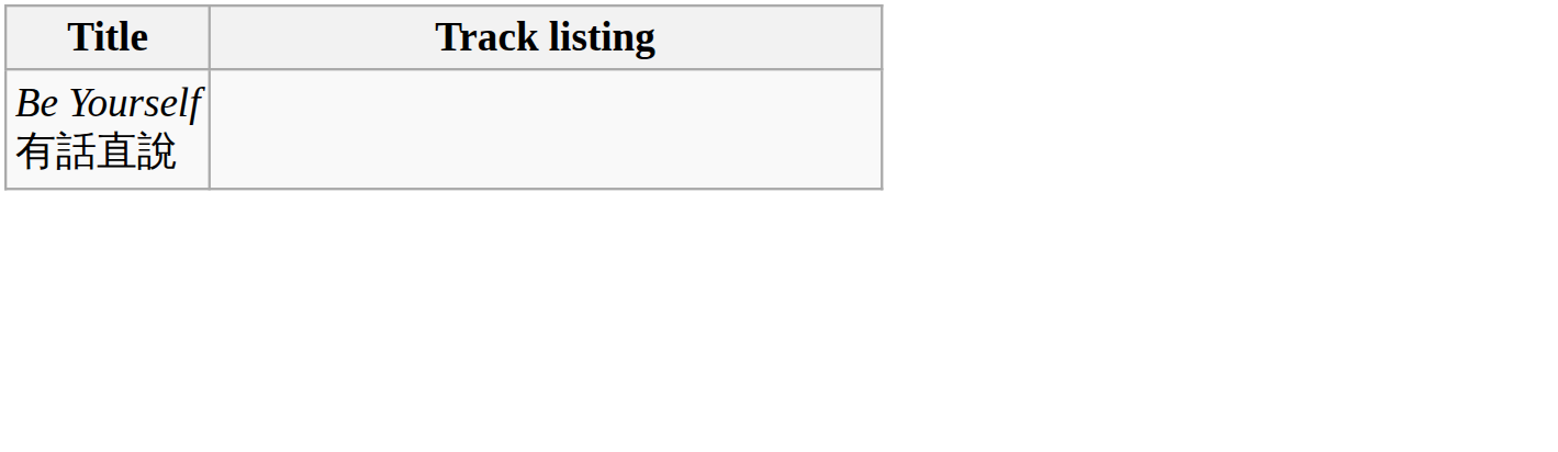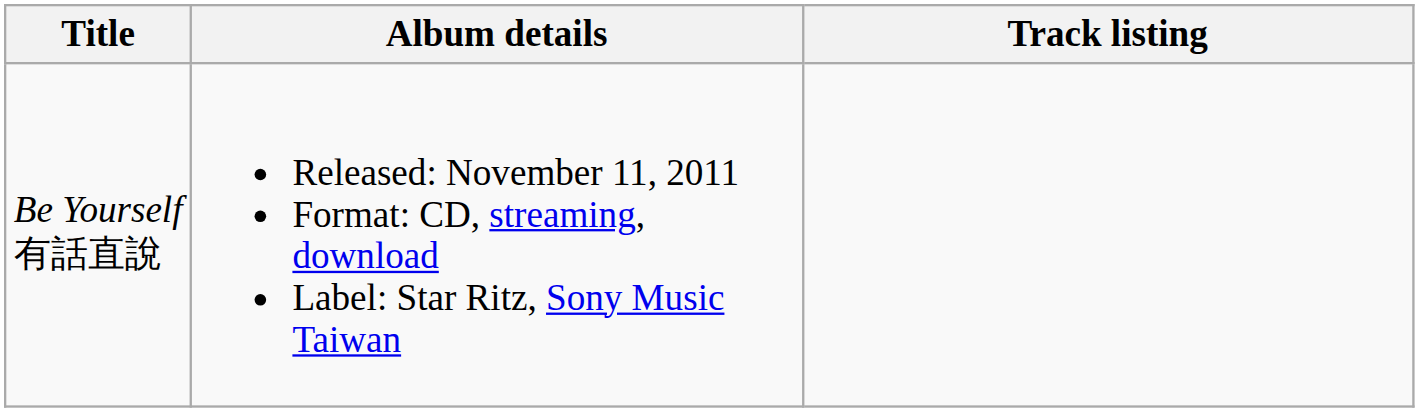+ column: Album details | Released: November 11, 2011 Format: CD, streaming, download Label: Star Ritz, Sony Music Taiwan
